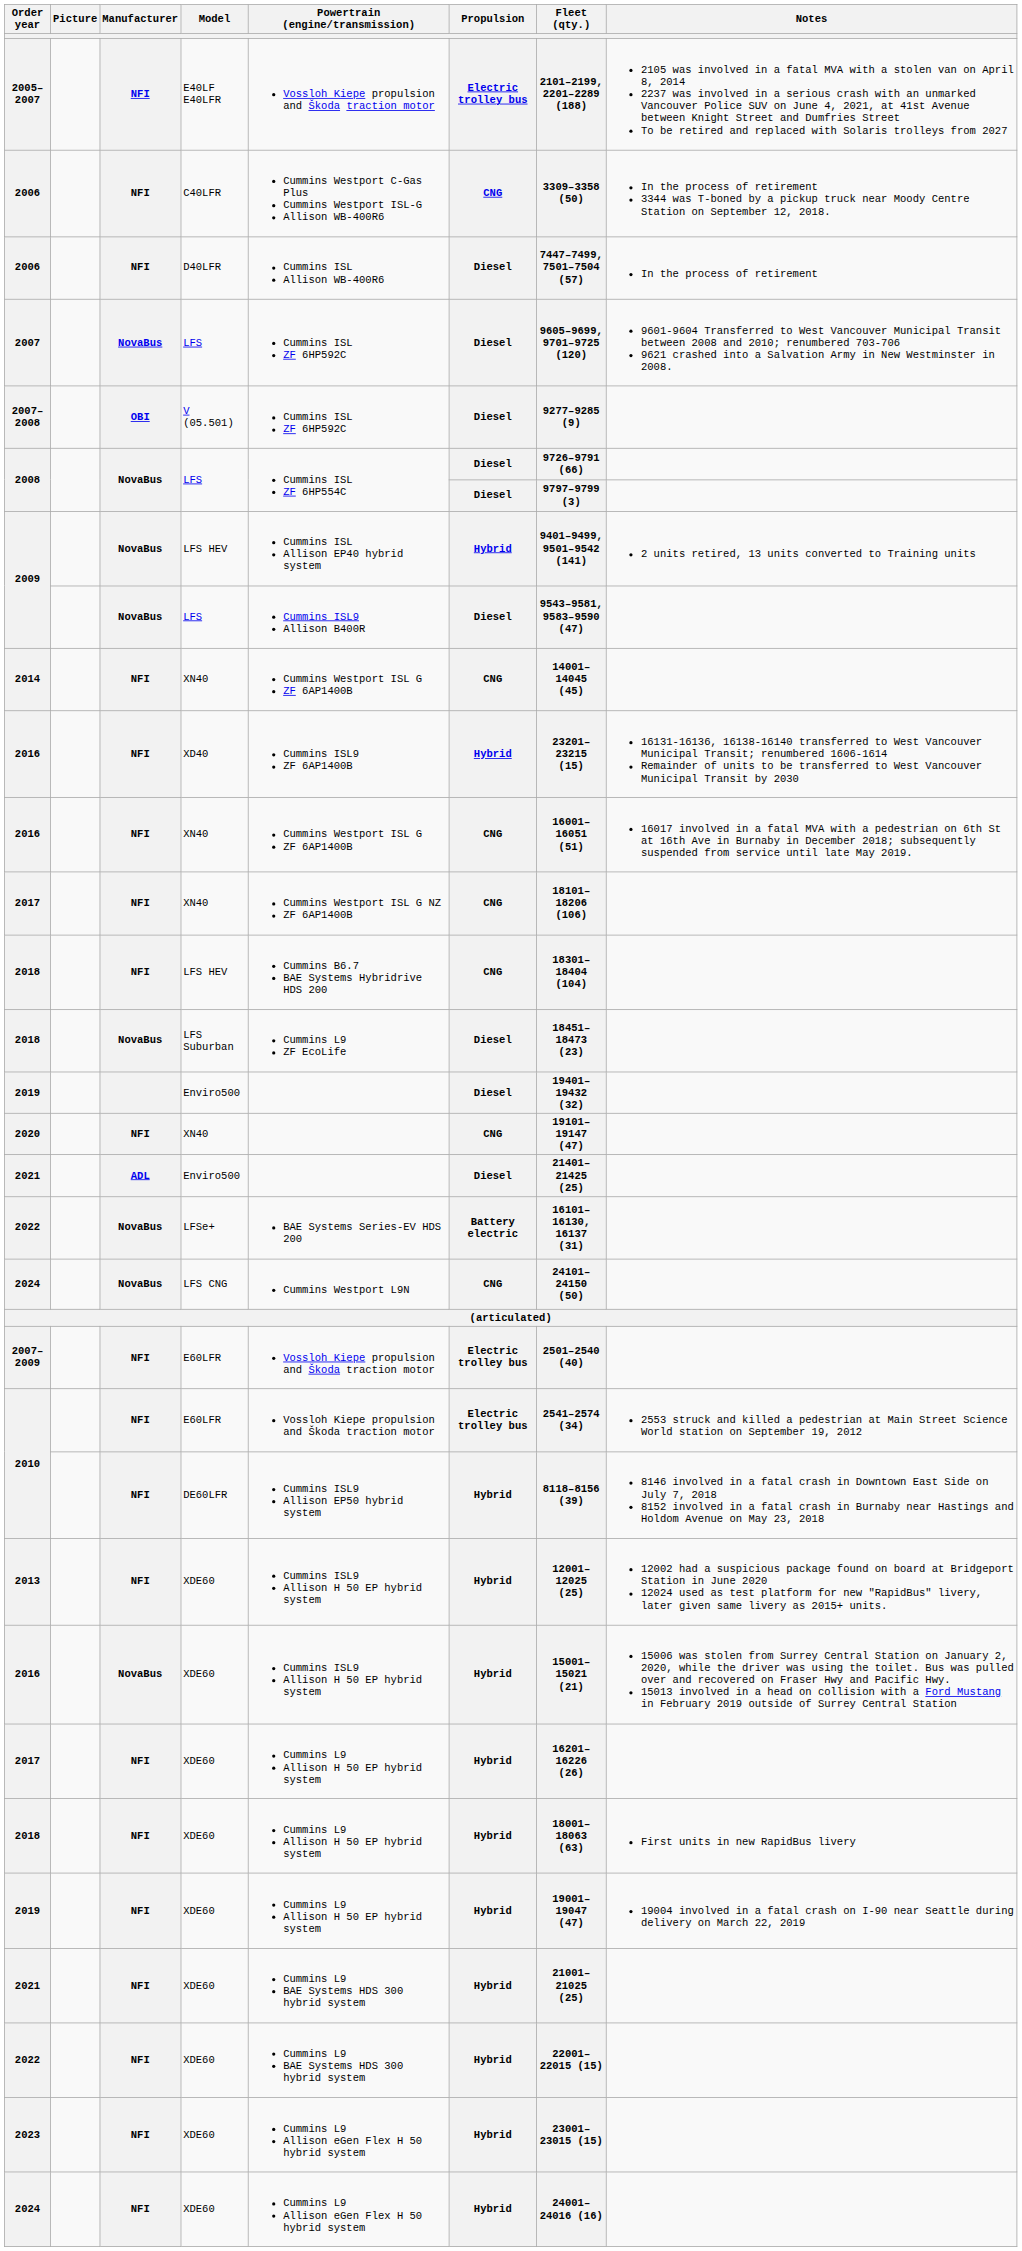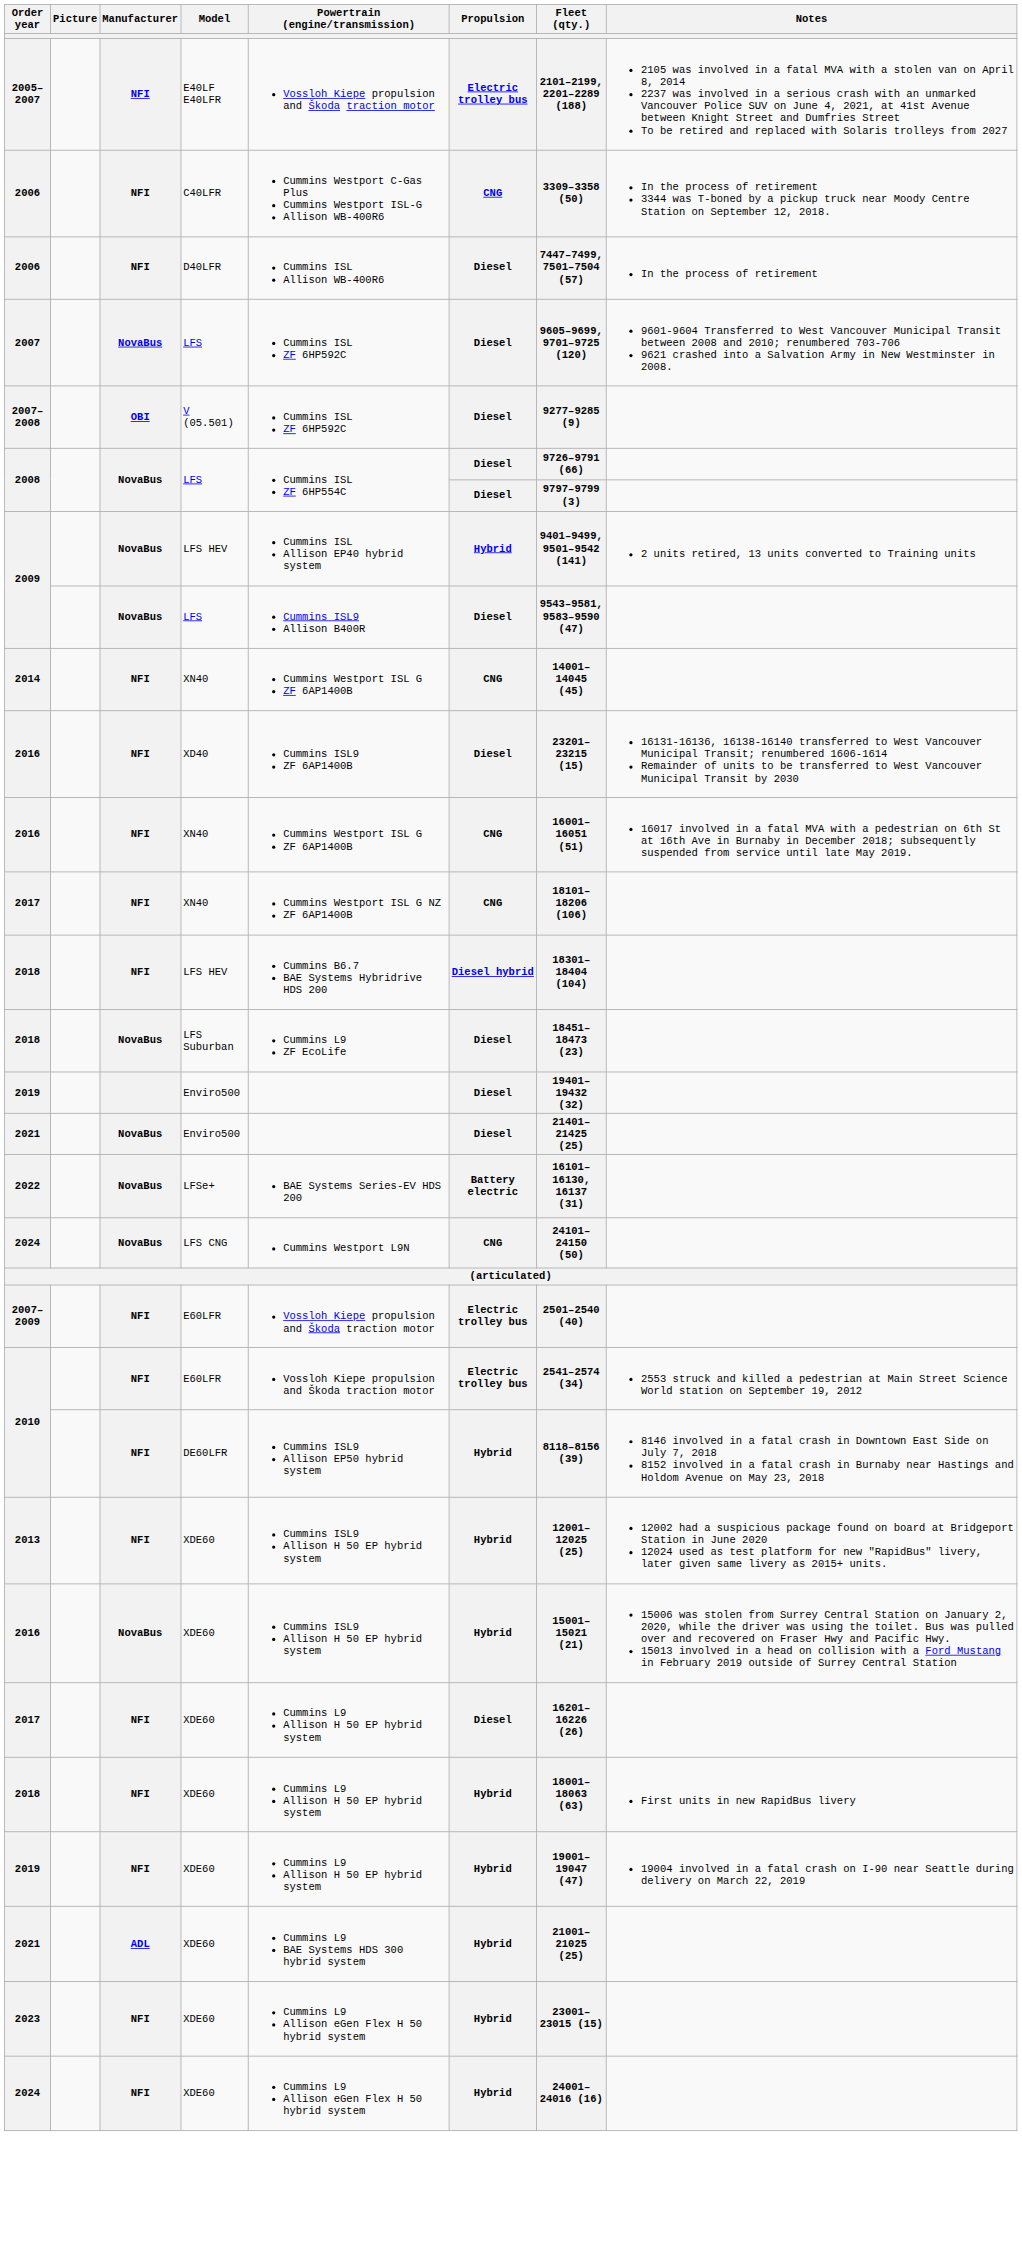2016 / XD40 | Propulsion: Hybrid -> Diesel
2018 / LFS HEV | Propulsion: CNG -> Diesel hybrid
- row: 2020 | NFI | XN40 | CNG | 19101–19147 (47)
2021 / Enviro500 | Manufacturer: ADL -> NovaBus
2017 / XDE60 | Propulsion: Hybrid -> Diesel
2021 / XDE60 | Manufacturer: NFI -> ADL
- row: 2022 | NFI | XDE60 | Cummins L9 BAE Systems HDS 300 hybrid system | Hybrid | 22001–22015 (15)
